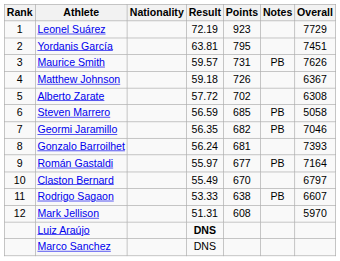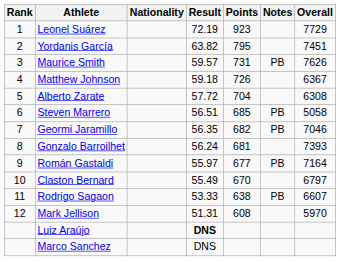Yordanis García | Result: 63.81 -> 63.82
Alberto Zarate | Points: 702 -> 704
Steven Marrero | Result: 56.59 -> 56.51
